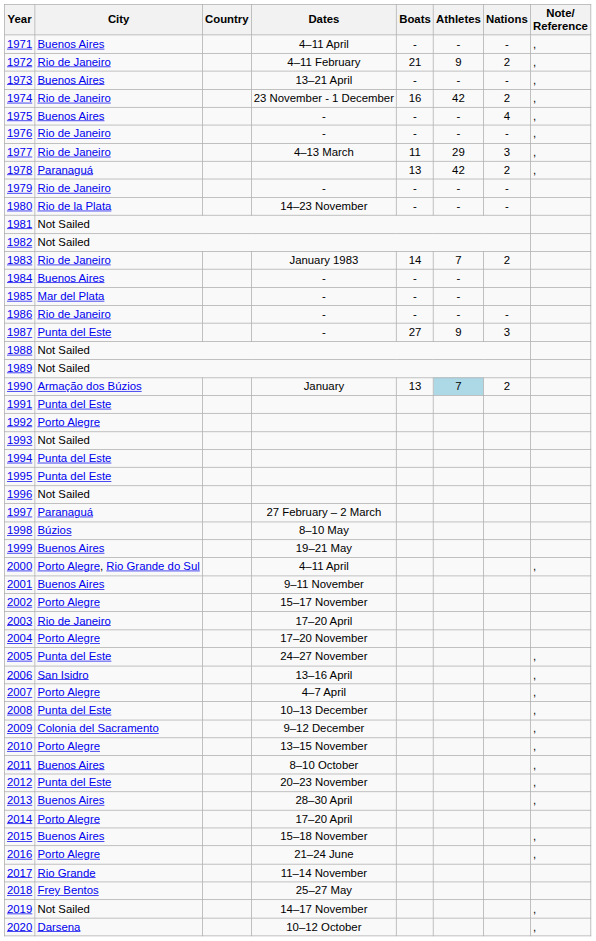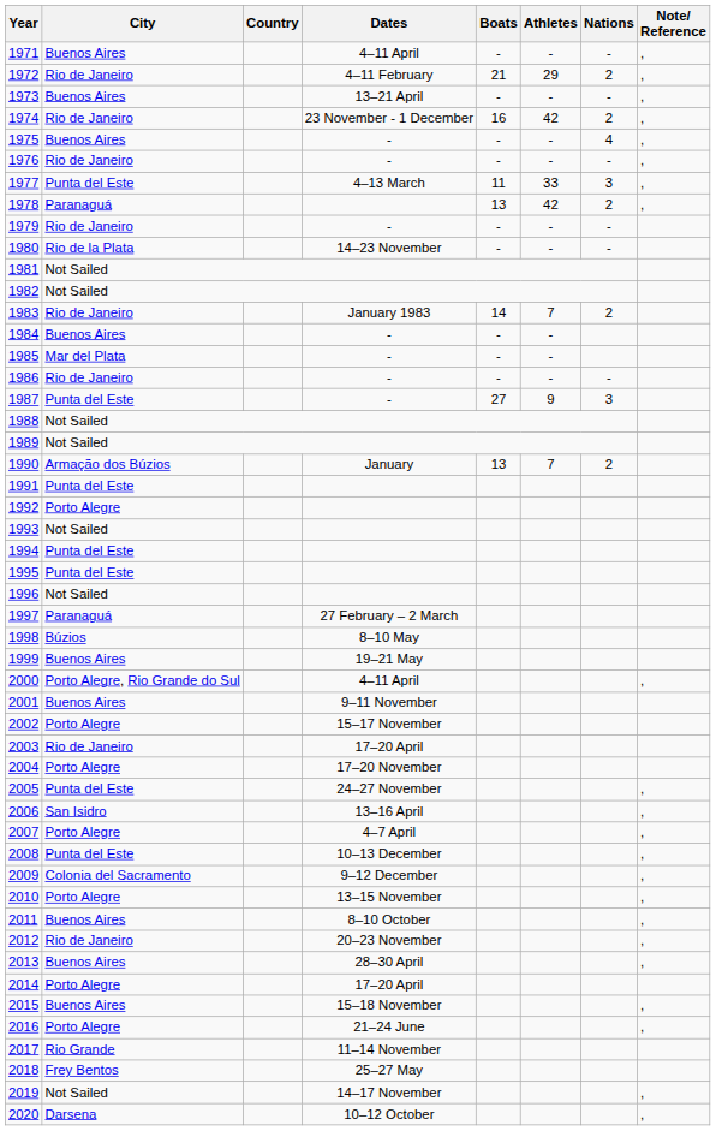1972 | Athletes: 9 -> 29
1977 | City: Rio de Janeiro -> Punta del Este
1977 | Athletes: 29 -> 33
1990 | Athletes: lightblue background -> no background
2012 | City: Punta del Este -> Rio de Janeiro
